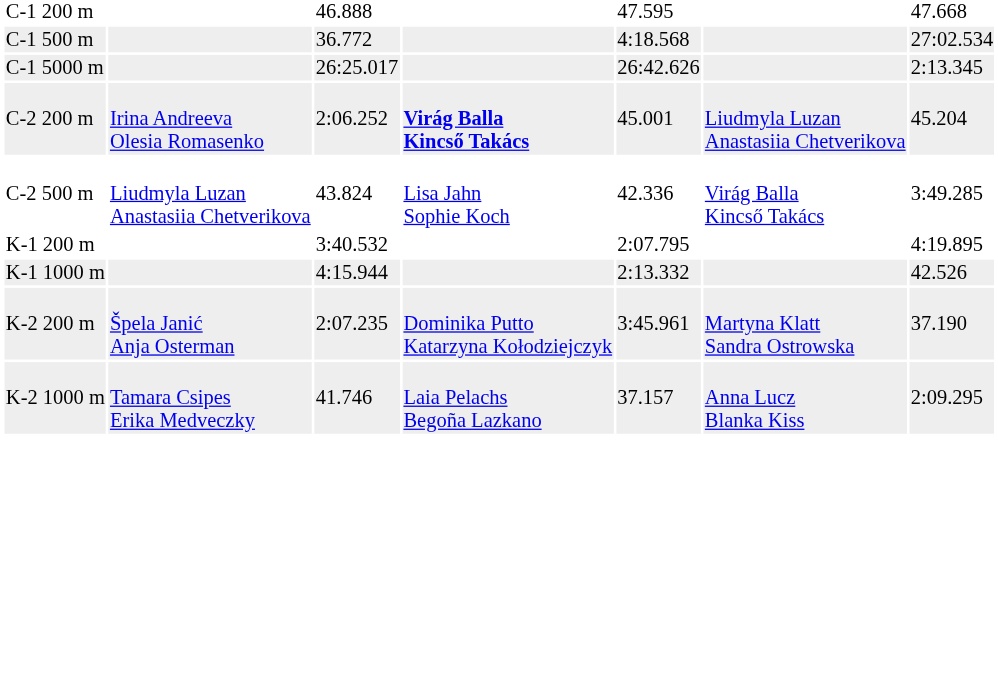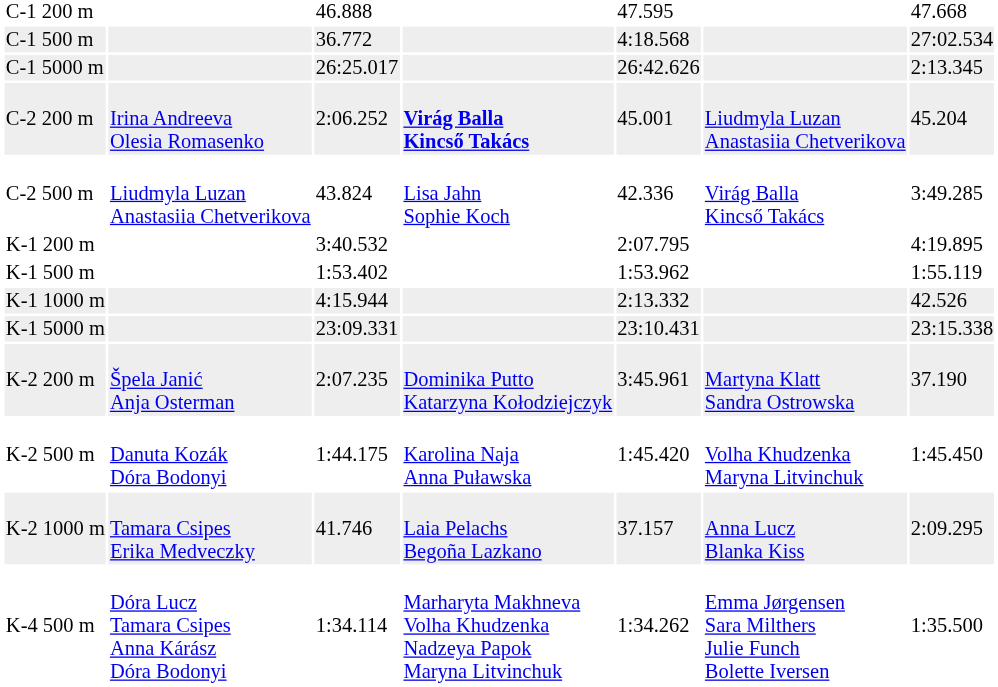+ row: K-1 500 m | 1:53.402 | 1:53.962 | 1:55.119
+ row: K-1 5000 m | 23:09.331 | 23:10.431 | 23:15.338
+ row: K-2 500 m | Danuta Kozák Dóra Bodonyi | 1:44.175 | Karolina Naja Anna Puławska | 1:45.420 | Volha Khudzenka Maryna Litvinchuk | 1:45.450
+ row: K-4 500 m | Dóra Lucz Tamara Csipes Anna Kárász Dóra Bodonyi | 1:34.114 | Marharyta Makhneva Volha Khudzenka Nadzeya Papok Maryna Litvinchuk | 1:34.262 | Emma Jørgensen Sara Milthers Julie Funch Bolette Iversen | 1:35.500
